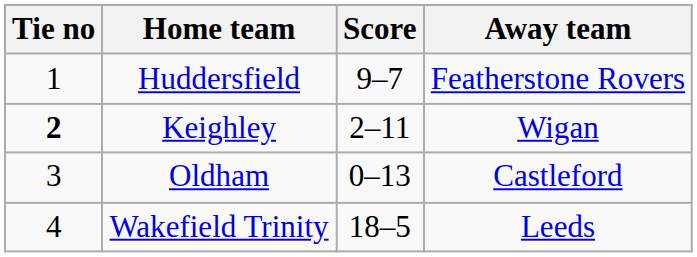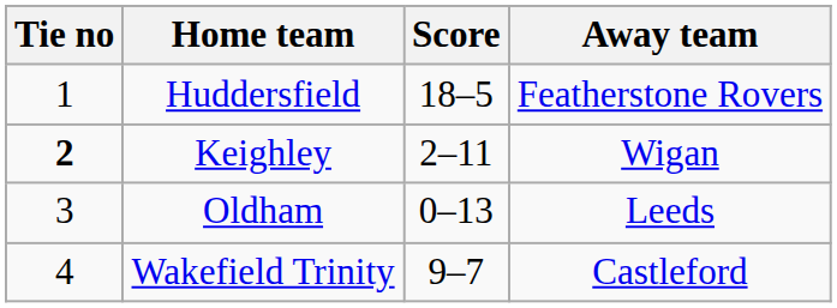Huddersfield | Score: 9–7 -> 18–5
Oldham | Away team: Castleford -> Leeds
Wakefield Trinity | Score: 18–5 -> 9–7
Wakefield Trinity | Away team: Leeds -> Castleford
